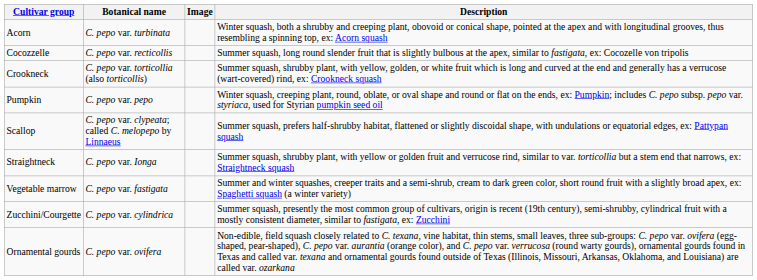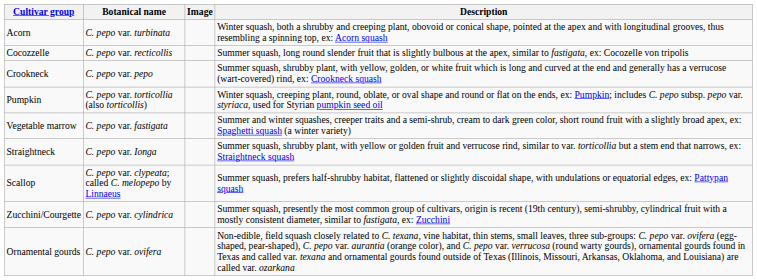Crookneck | Botanical name: C. pepo var. torticollia (also torticollis) -> C. pepo var. pepo
Pumpkin | Botanical name: C. pepo var. pepo -> C. pepo var. torticollia (also torticollis)
rows swapped: Scallop <-> Vegetable marrow
